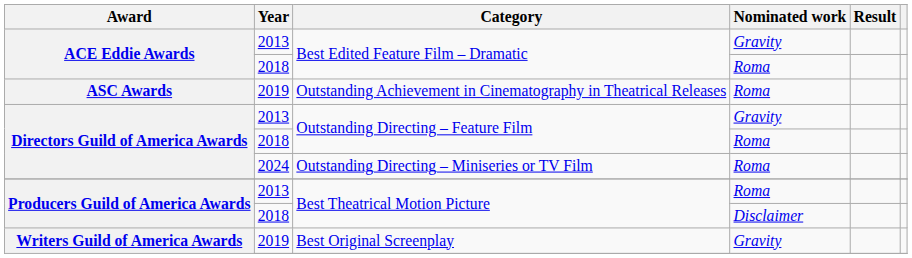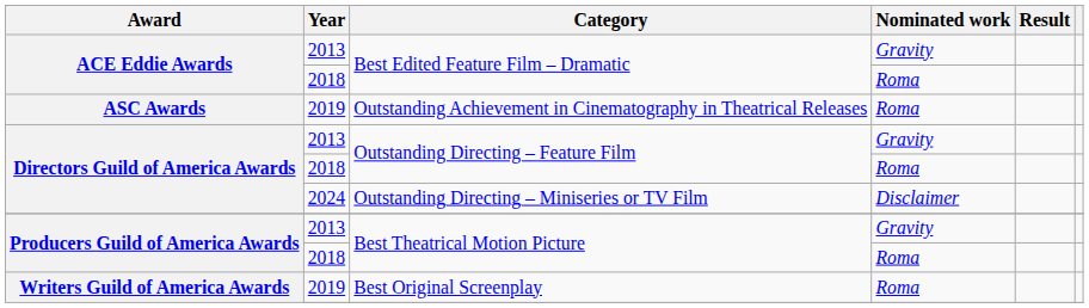Outstanding Directing – Miniseries or TV Film | Nominated work: Roma -> Disclaimer
2013 / Best Theatrical Motion Picture | Nominated work: Roma -> Gravity
2018 / Best Theatrical Motion Picture | Nominated work: Disclaimer -> Roma
Best Original Screenplay | Nominated work: Gravity -> Roma
